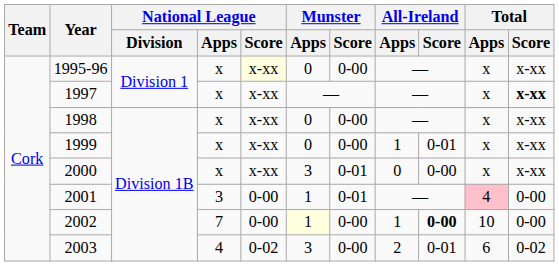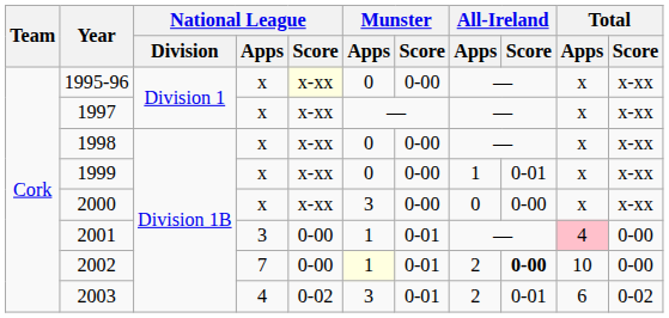1997 | Total / Score: bold -> normal
2000 | Munster / Score: 0-01 -> 0-00
2002 | Munster / Score: 0-00 -> 0-01
2002 | All-Ireland / Apps: 1 -> 2
2003 | Munster / Score: 0-00 -> 0-01
